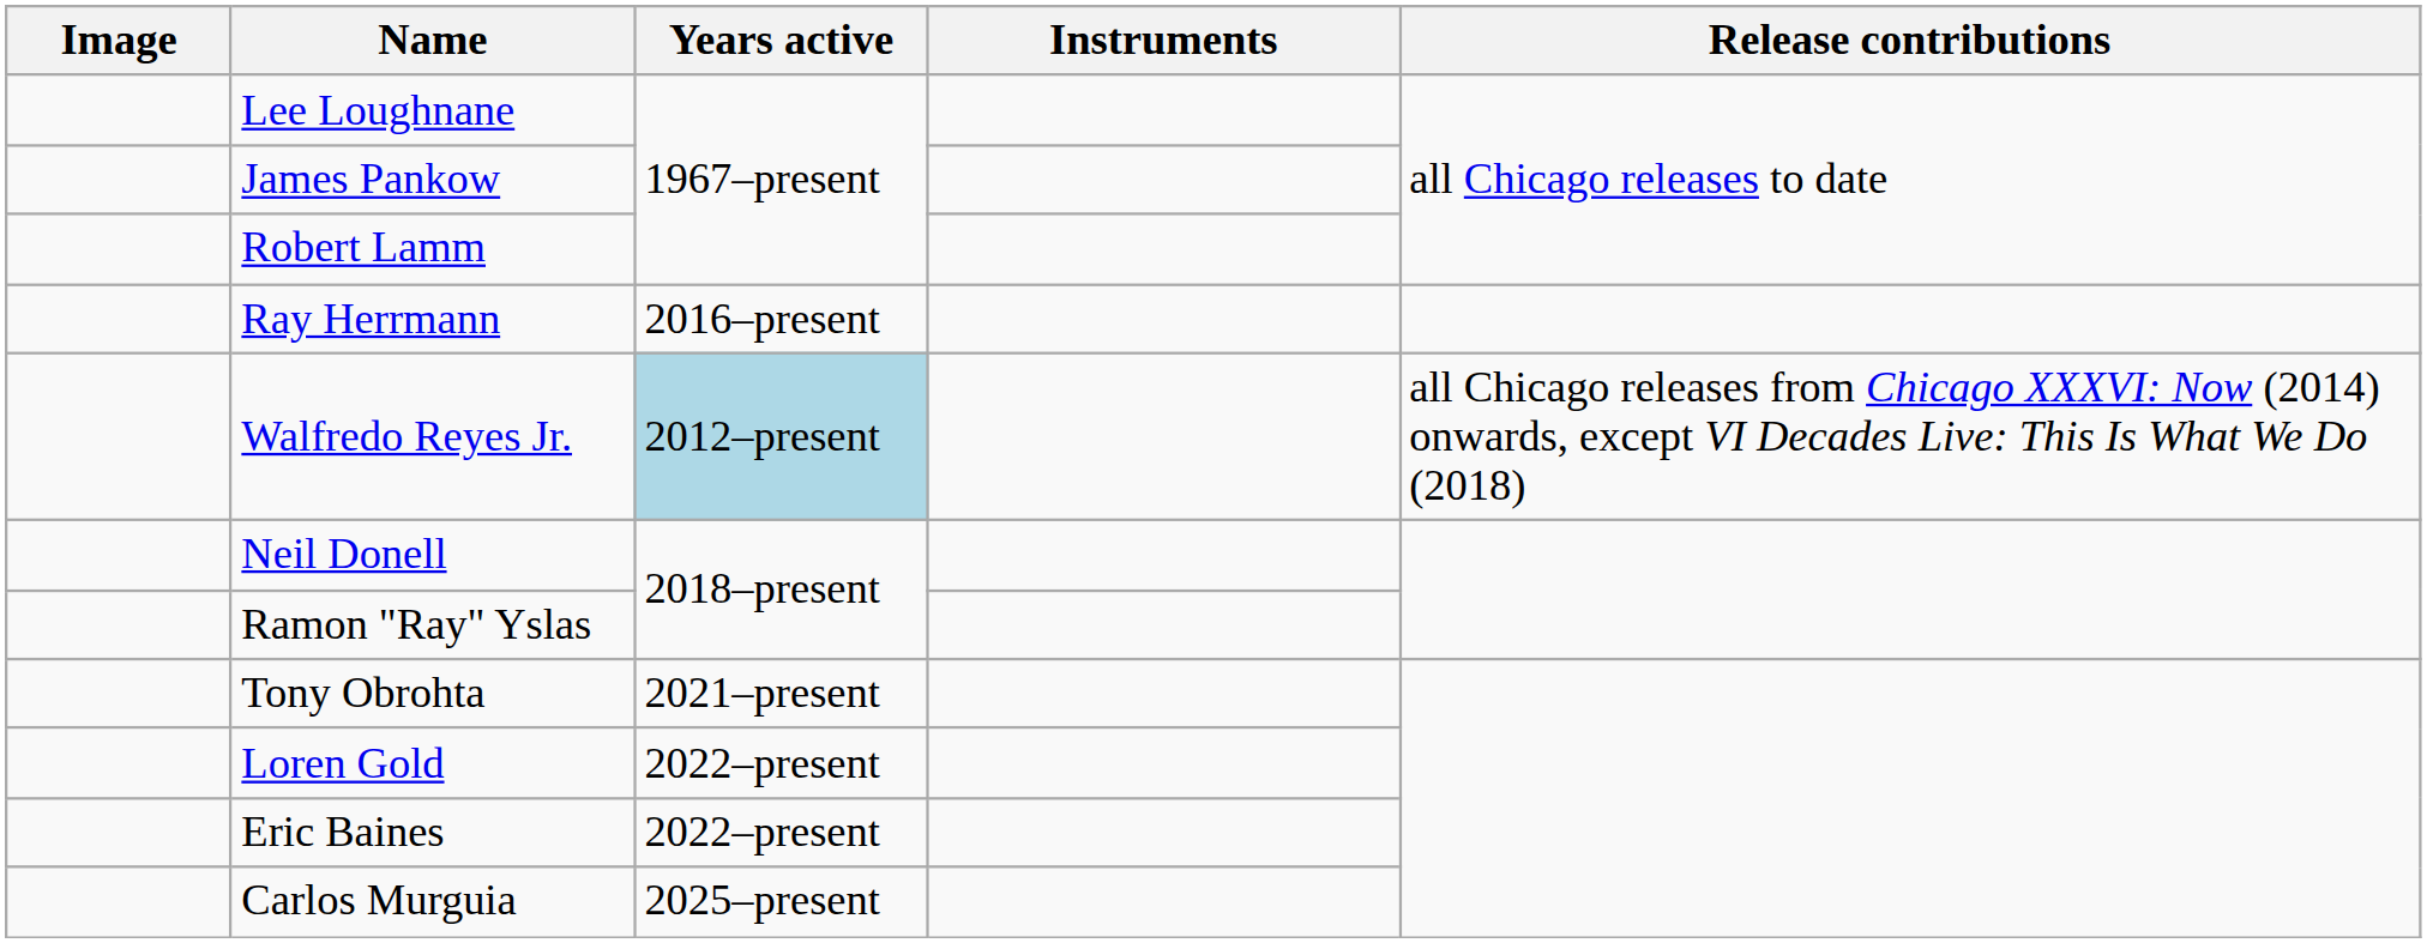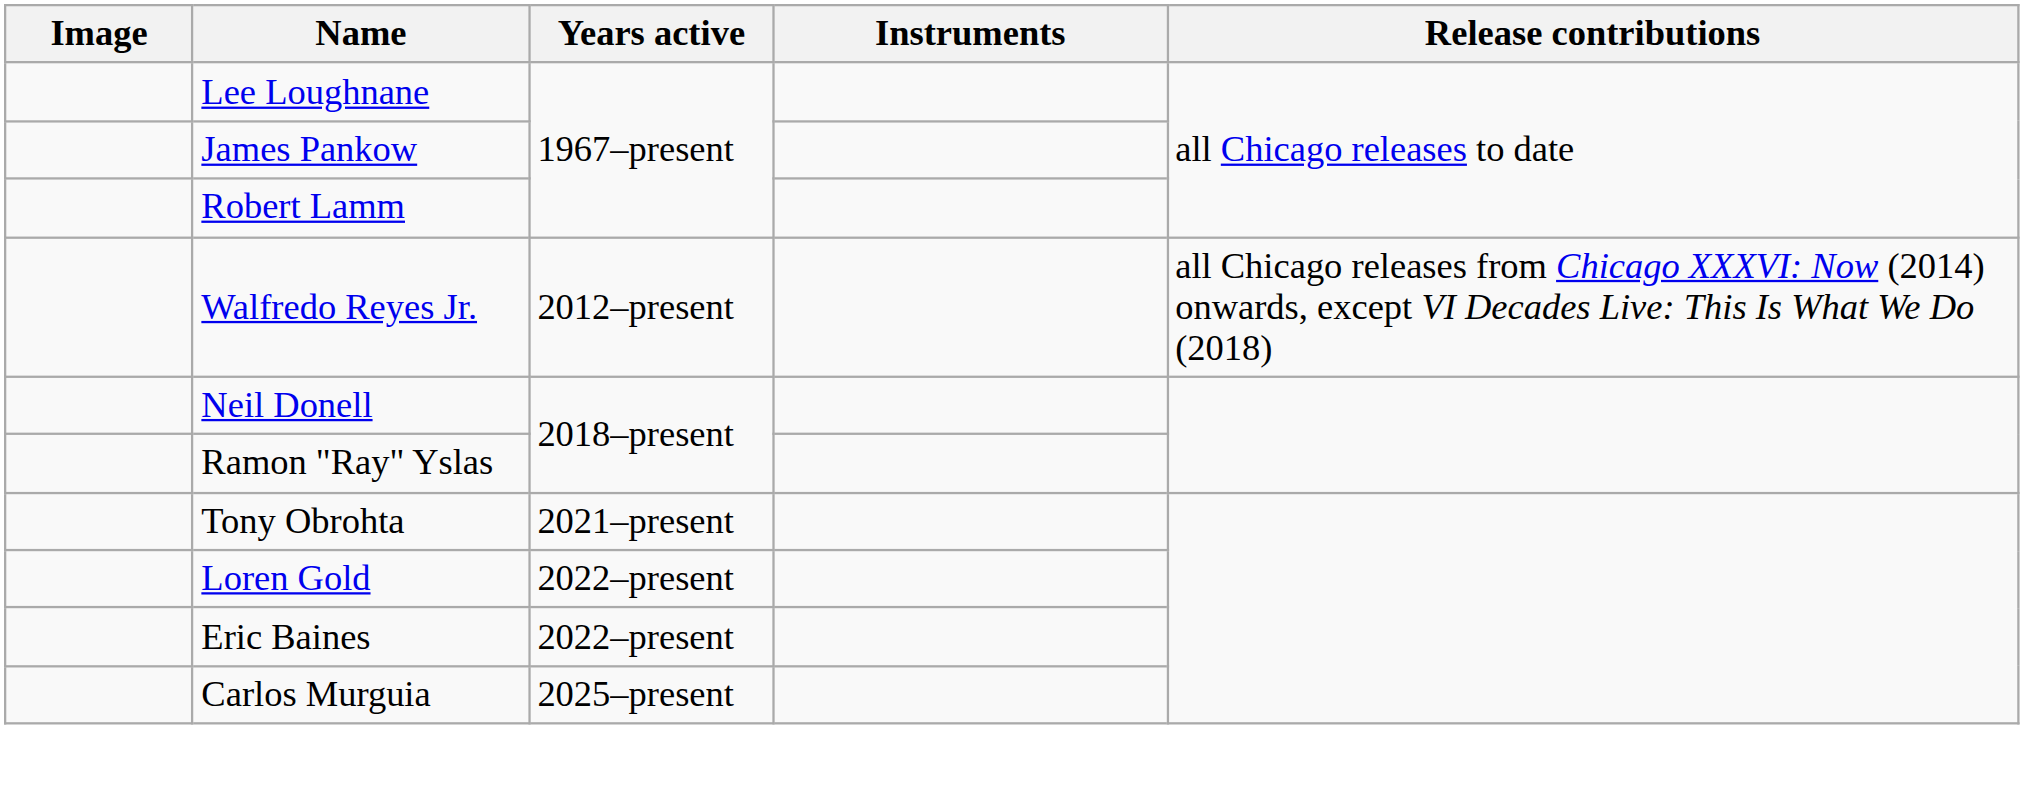- row: Ray Herrmann | 2016–present
Walfredo Reyes Jr. | Years active: lightblue background -> no background
